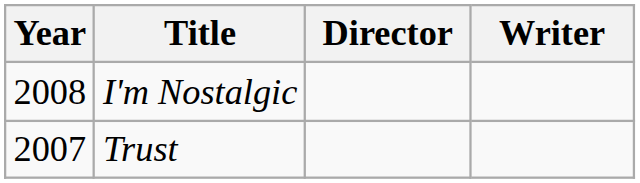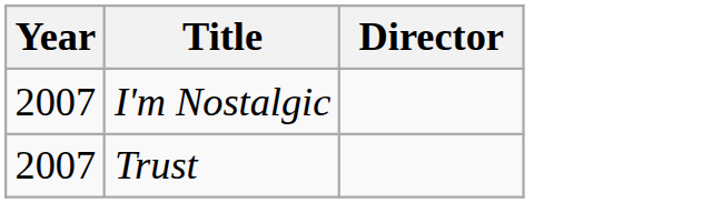- column: Writer
I'm Nostalgic | Year: 2008 -> 2007
